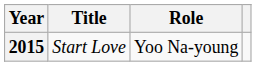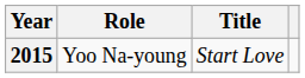columns swapped: Title <-> Role
